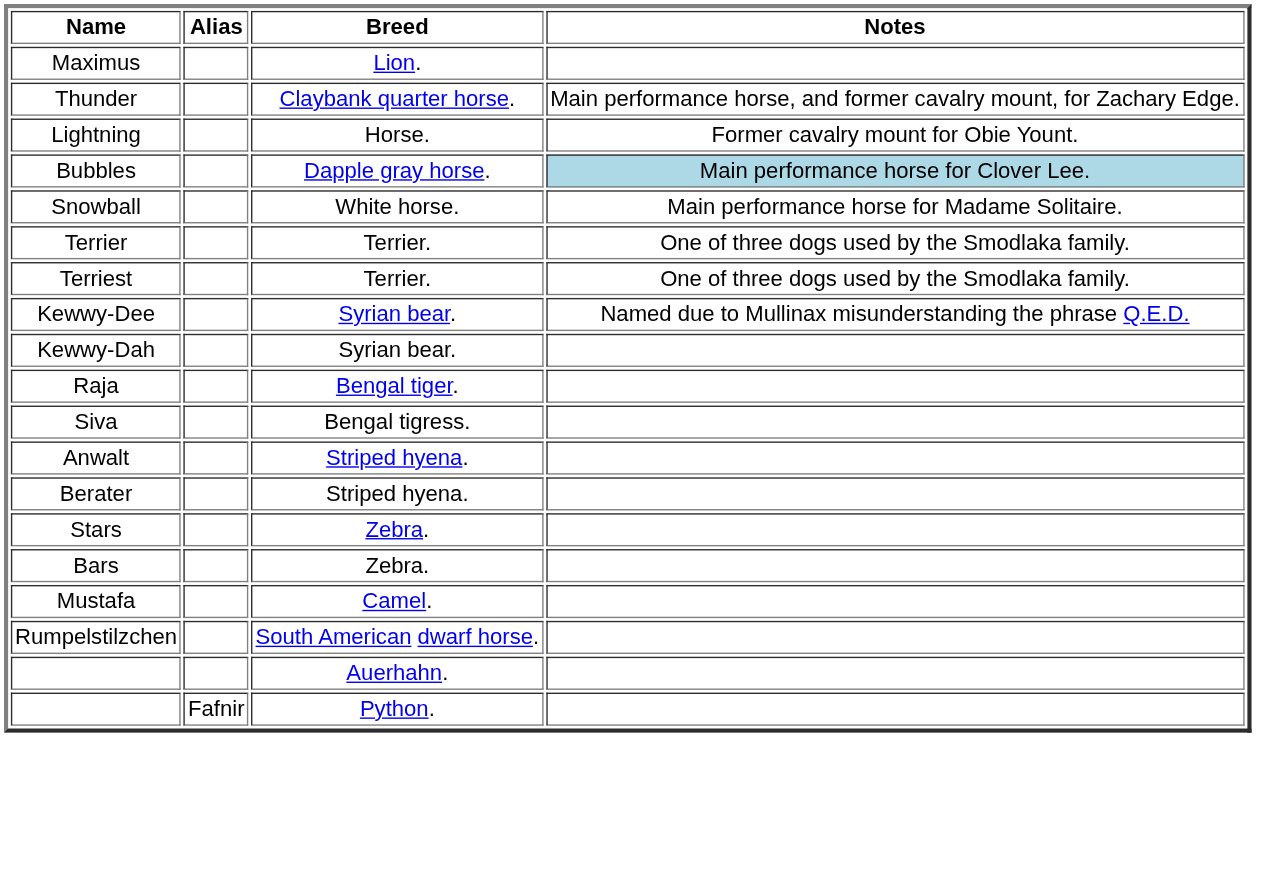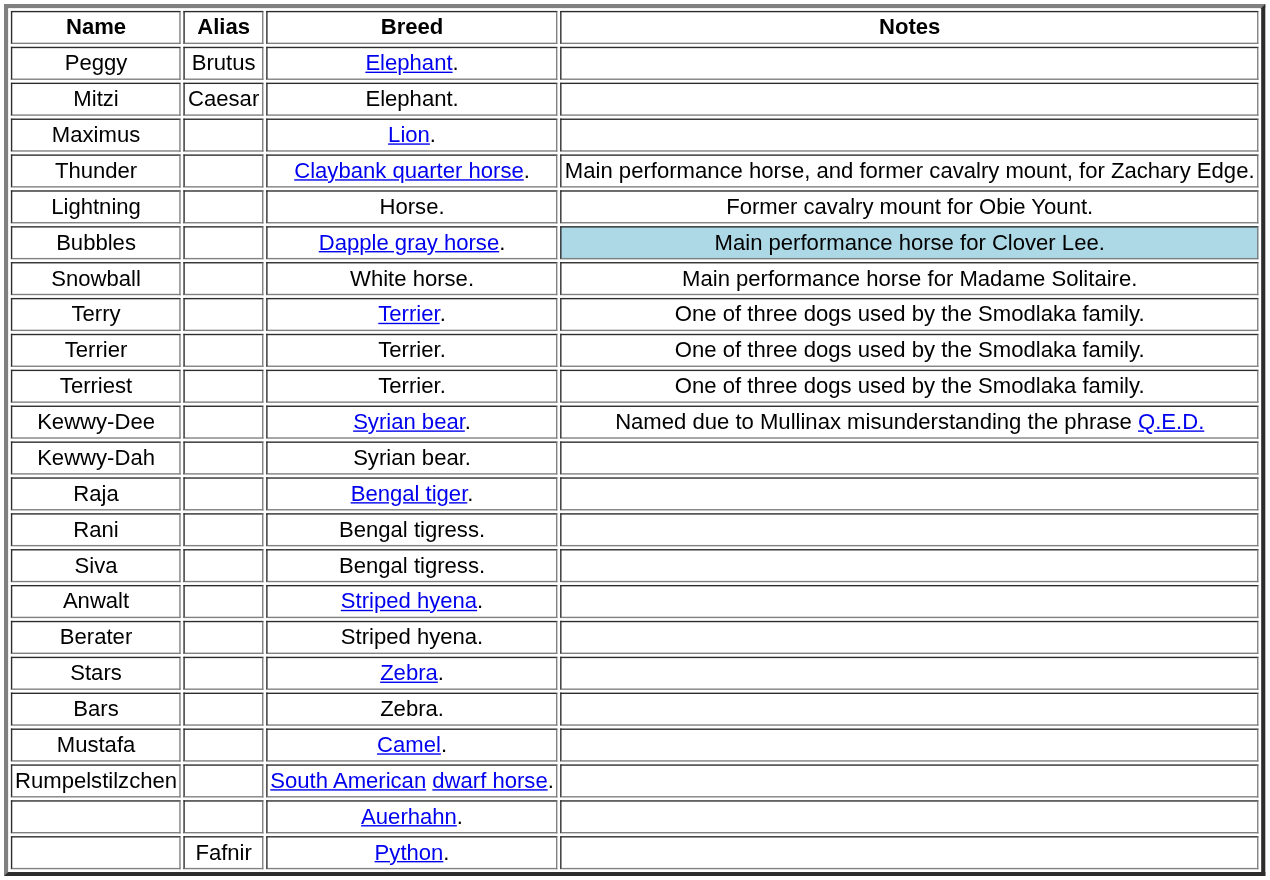+ row: Peggy | Brutus | Elephant.
+ row: Mitzi | Caesar | Elephant.
+ row: Terry | Terrier. | One of three dogs used by the Smodlaka family.
+ row: Rani | Bengal tigress.
